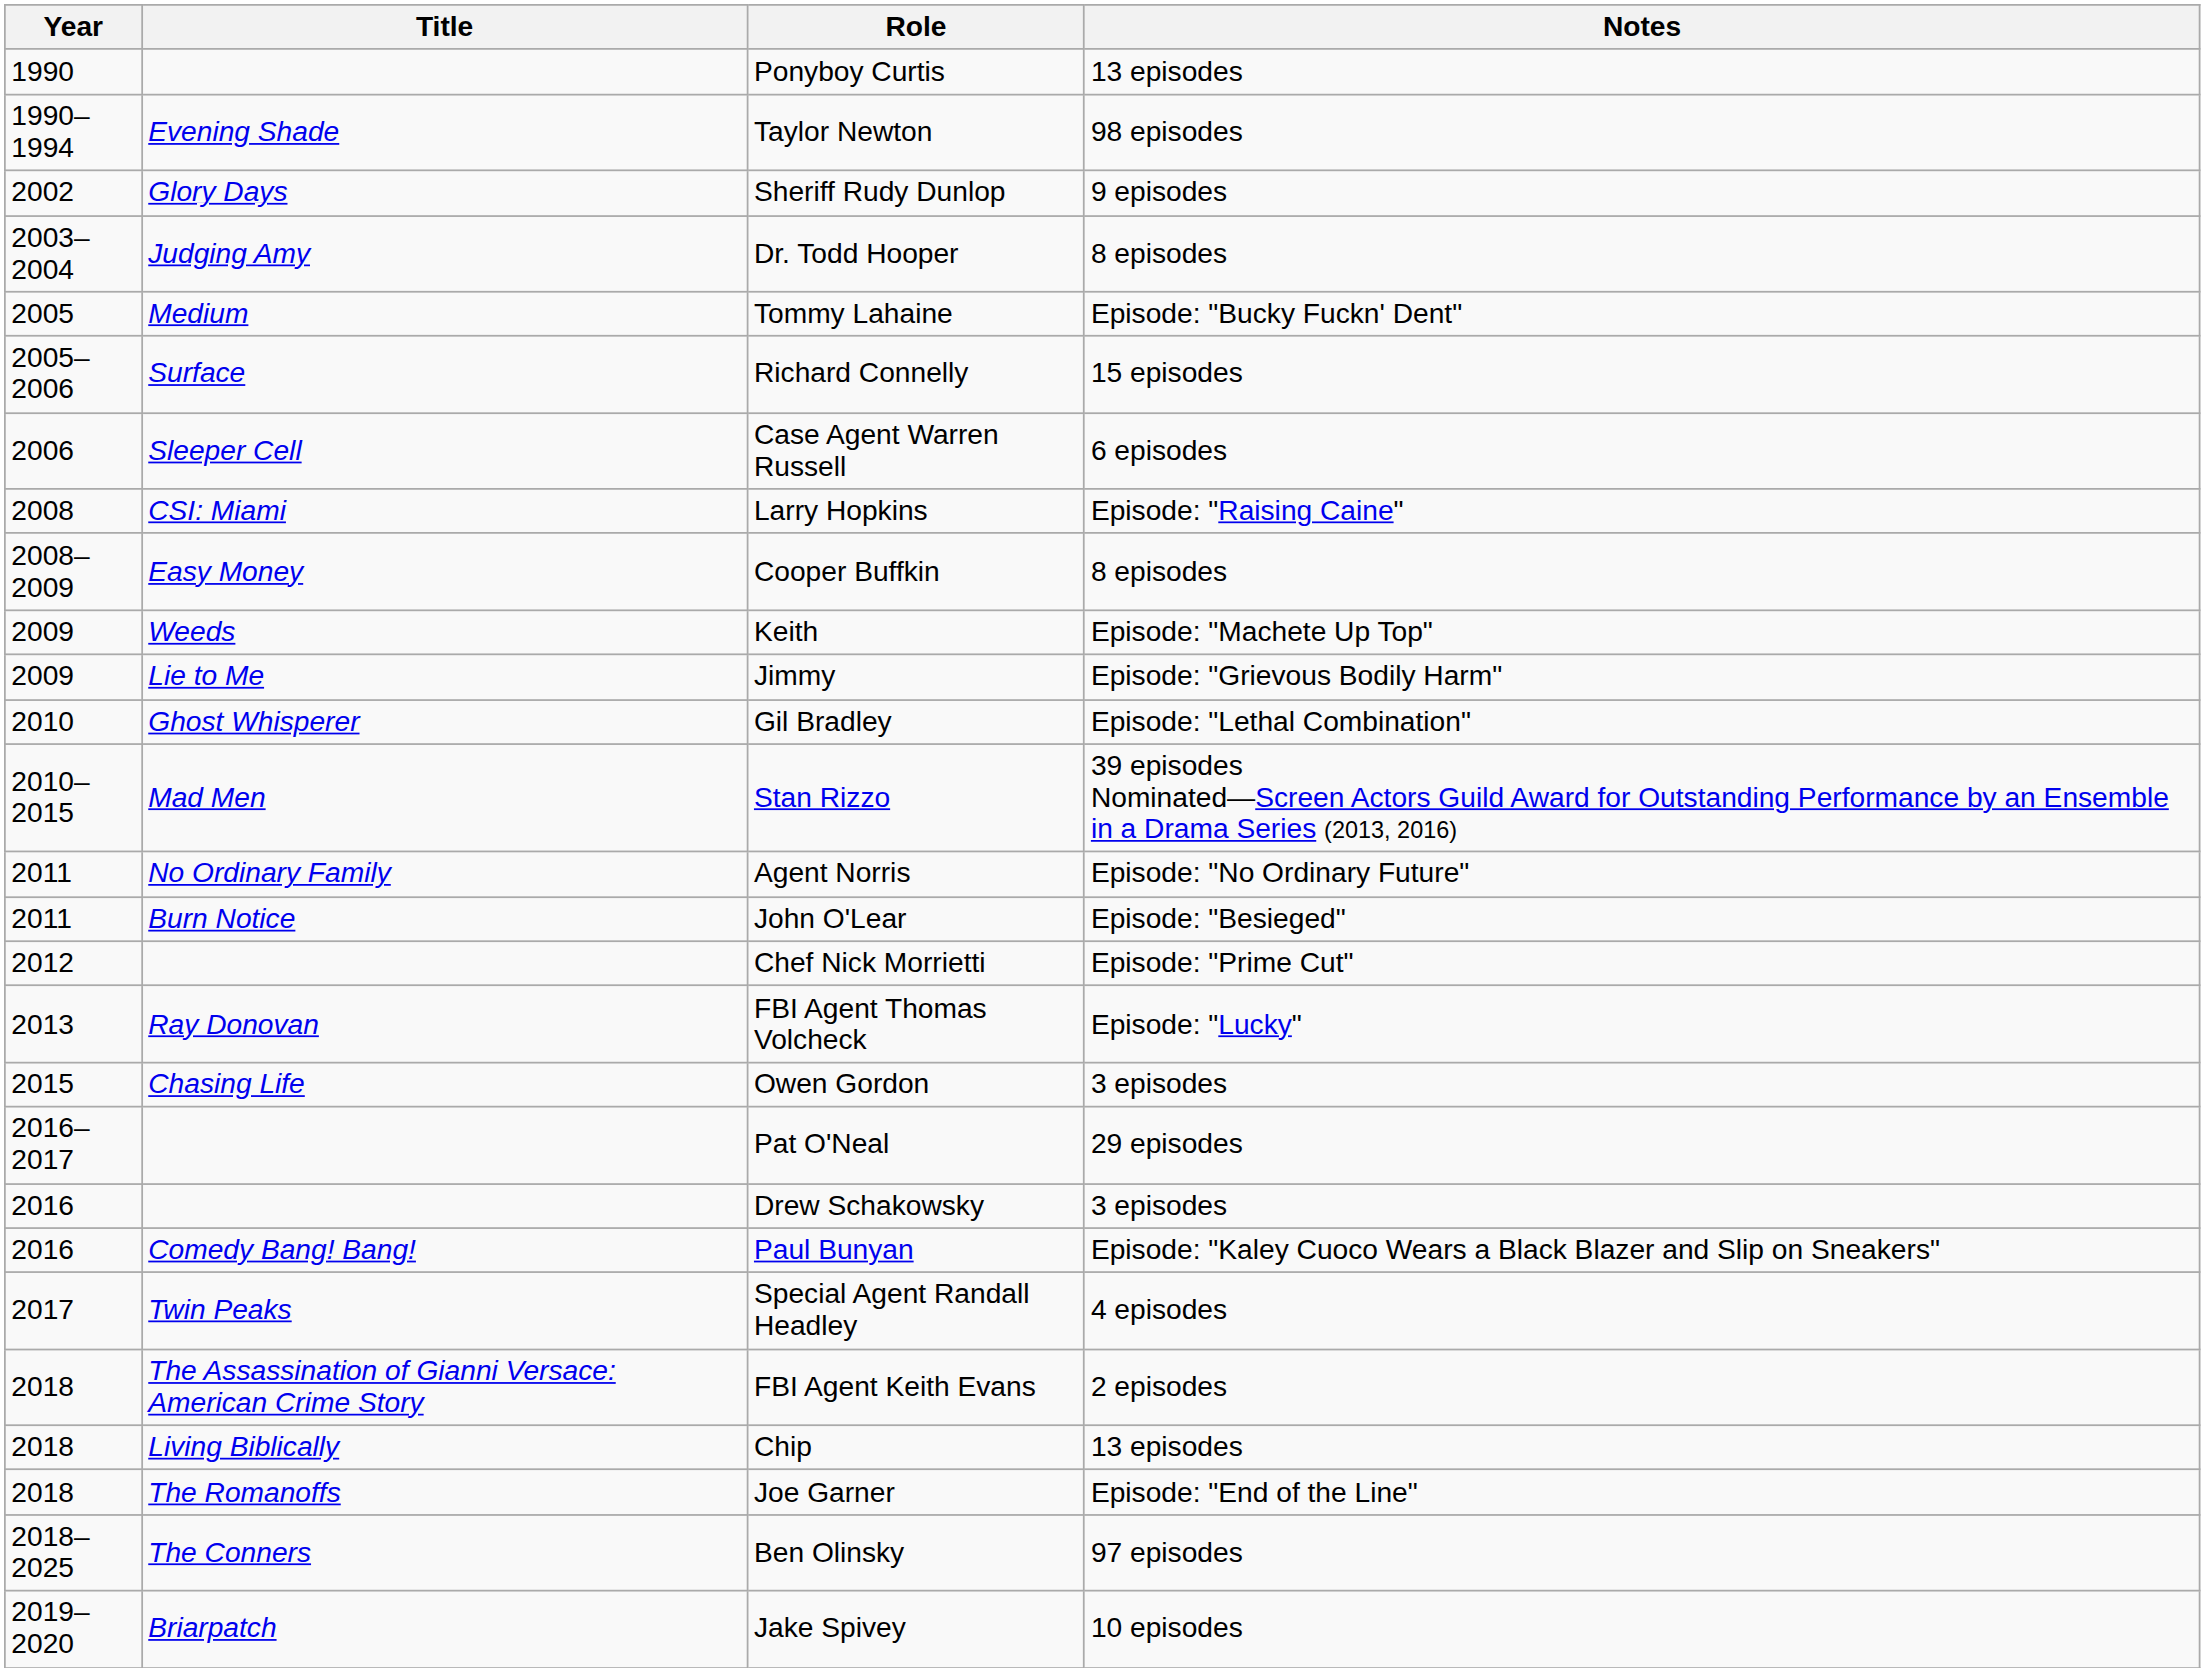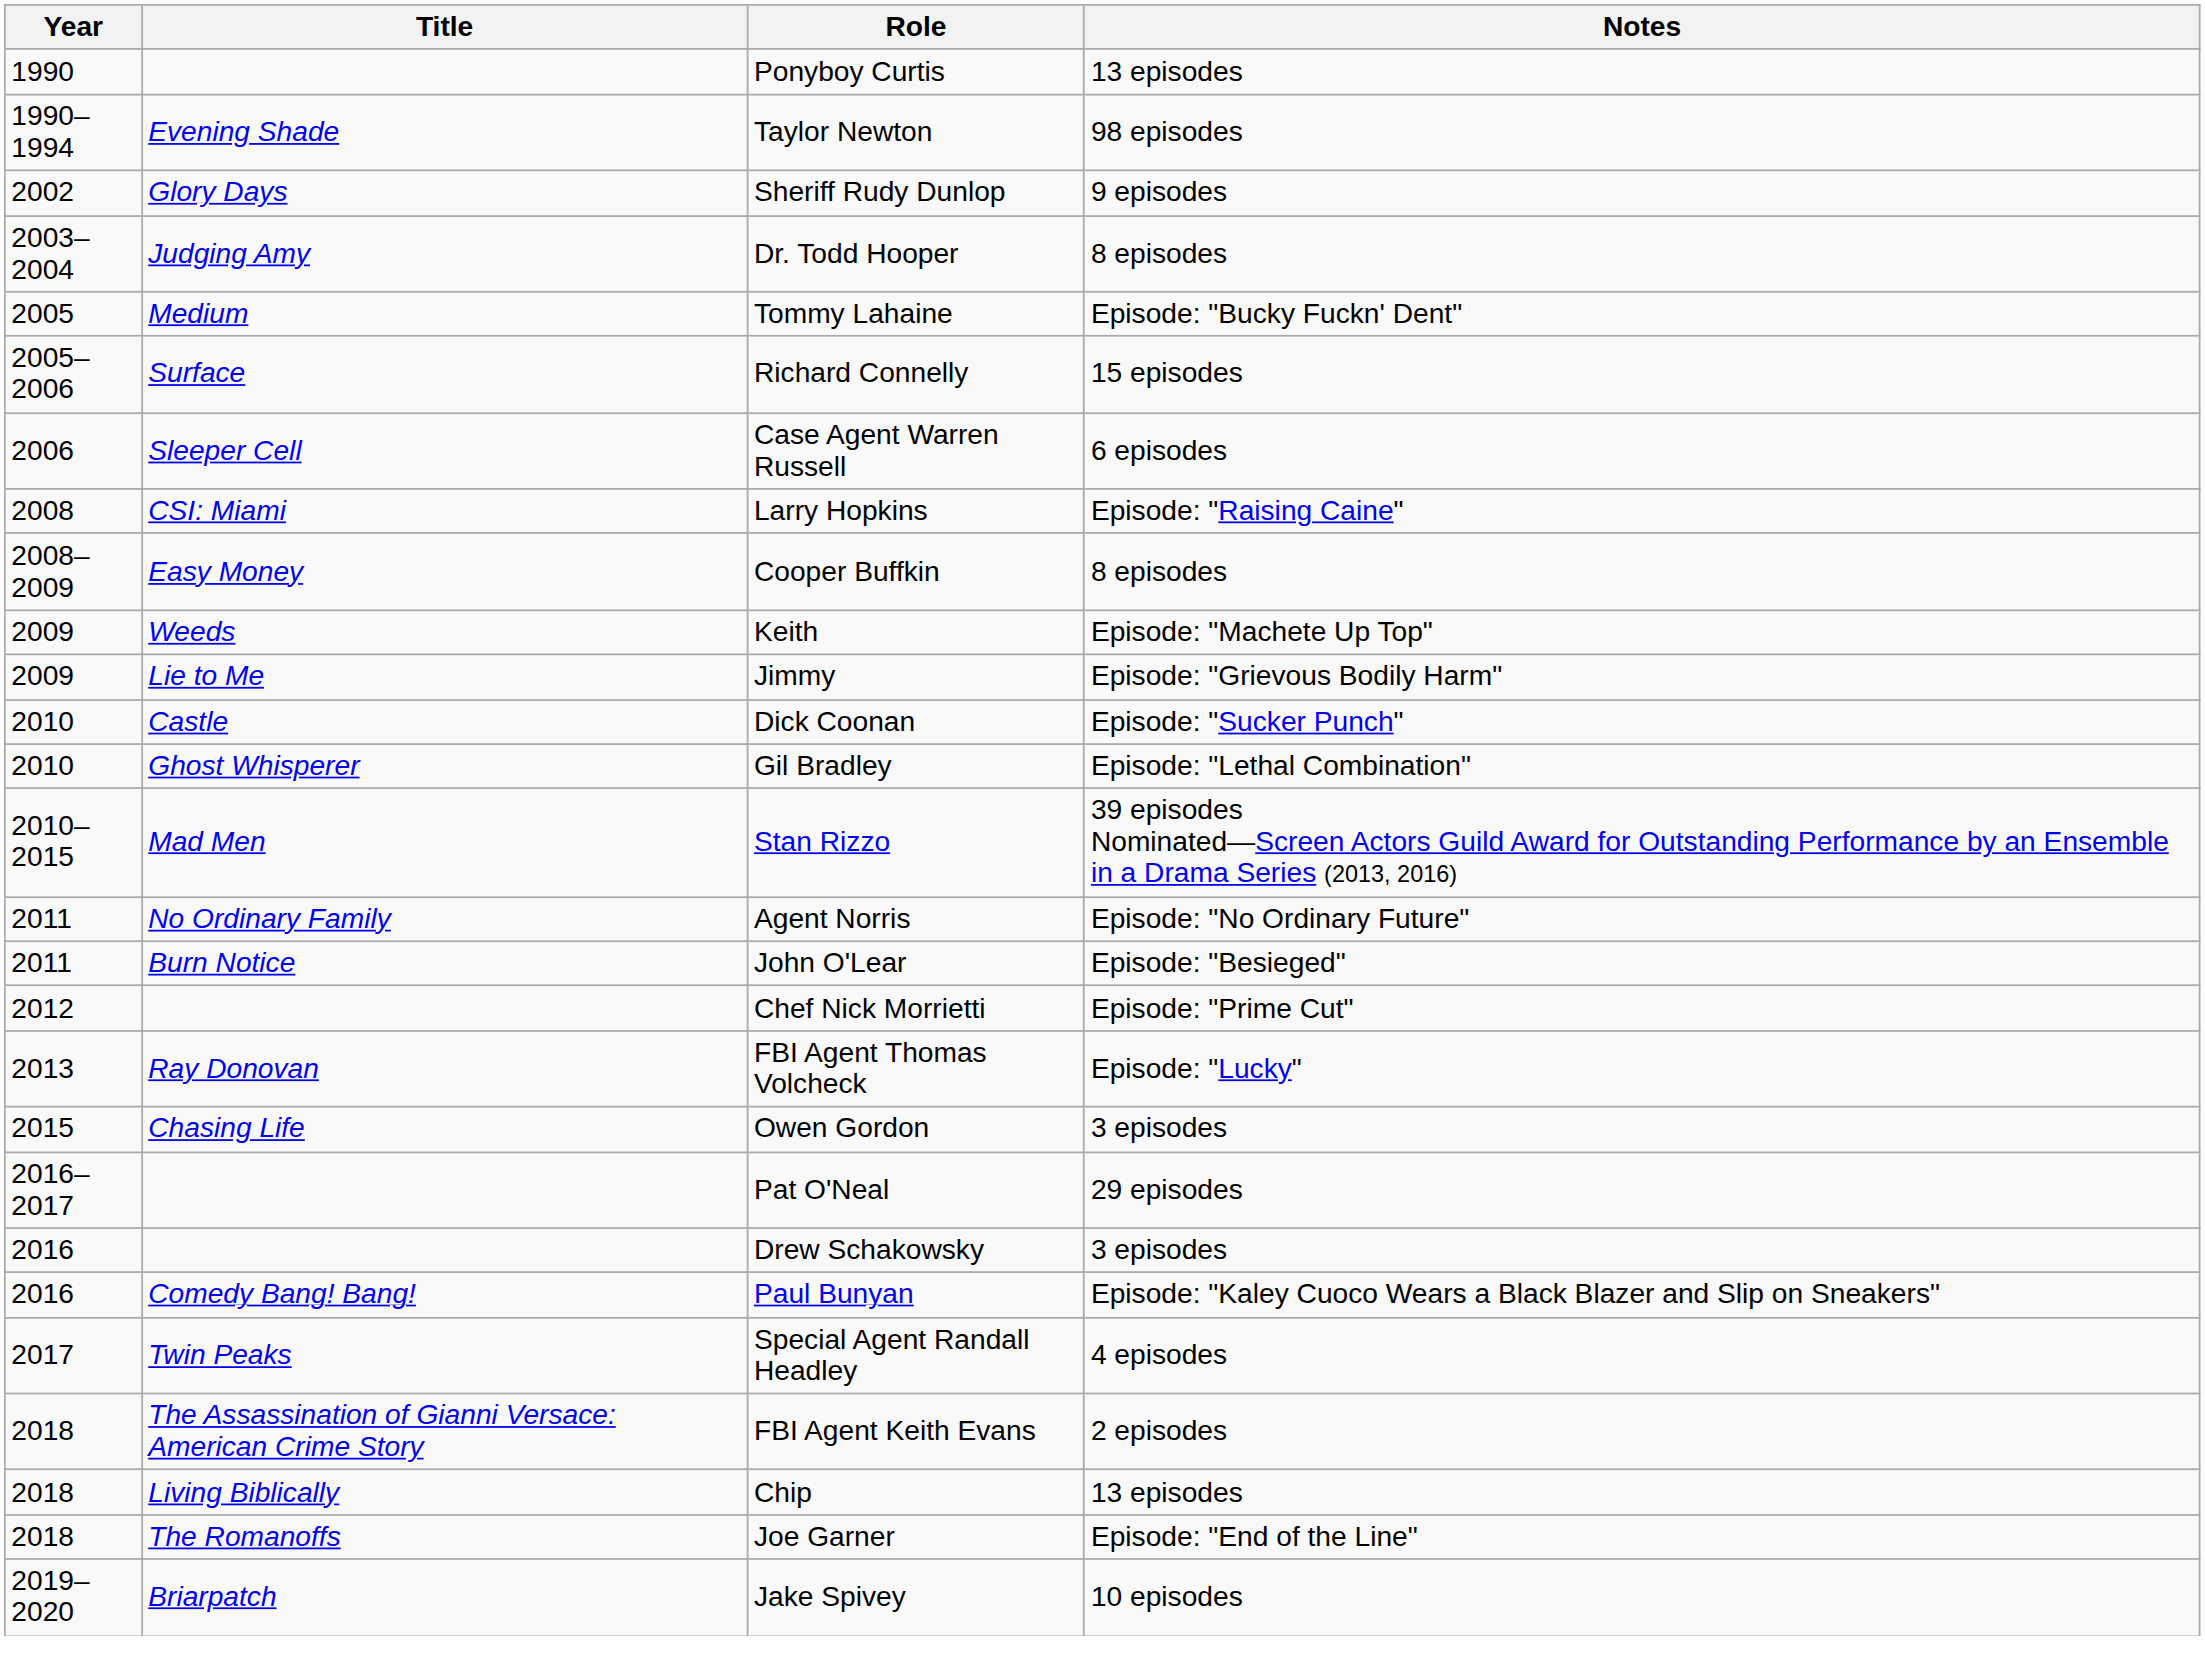+ row: 2010 | Castle | Dick Coonan | Episode: "Sucker Punch"
- row: 2018–2025 | The Conners | Ben Olinsky | 97 episodes
